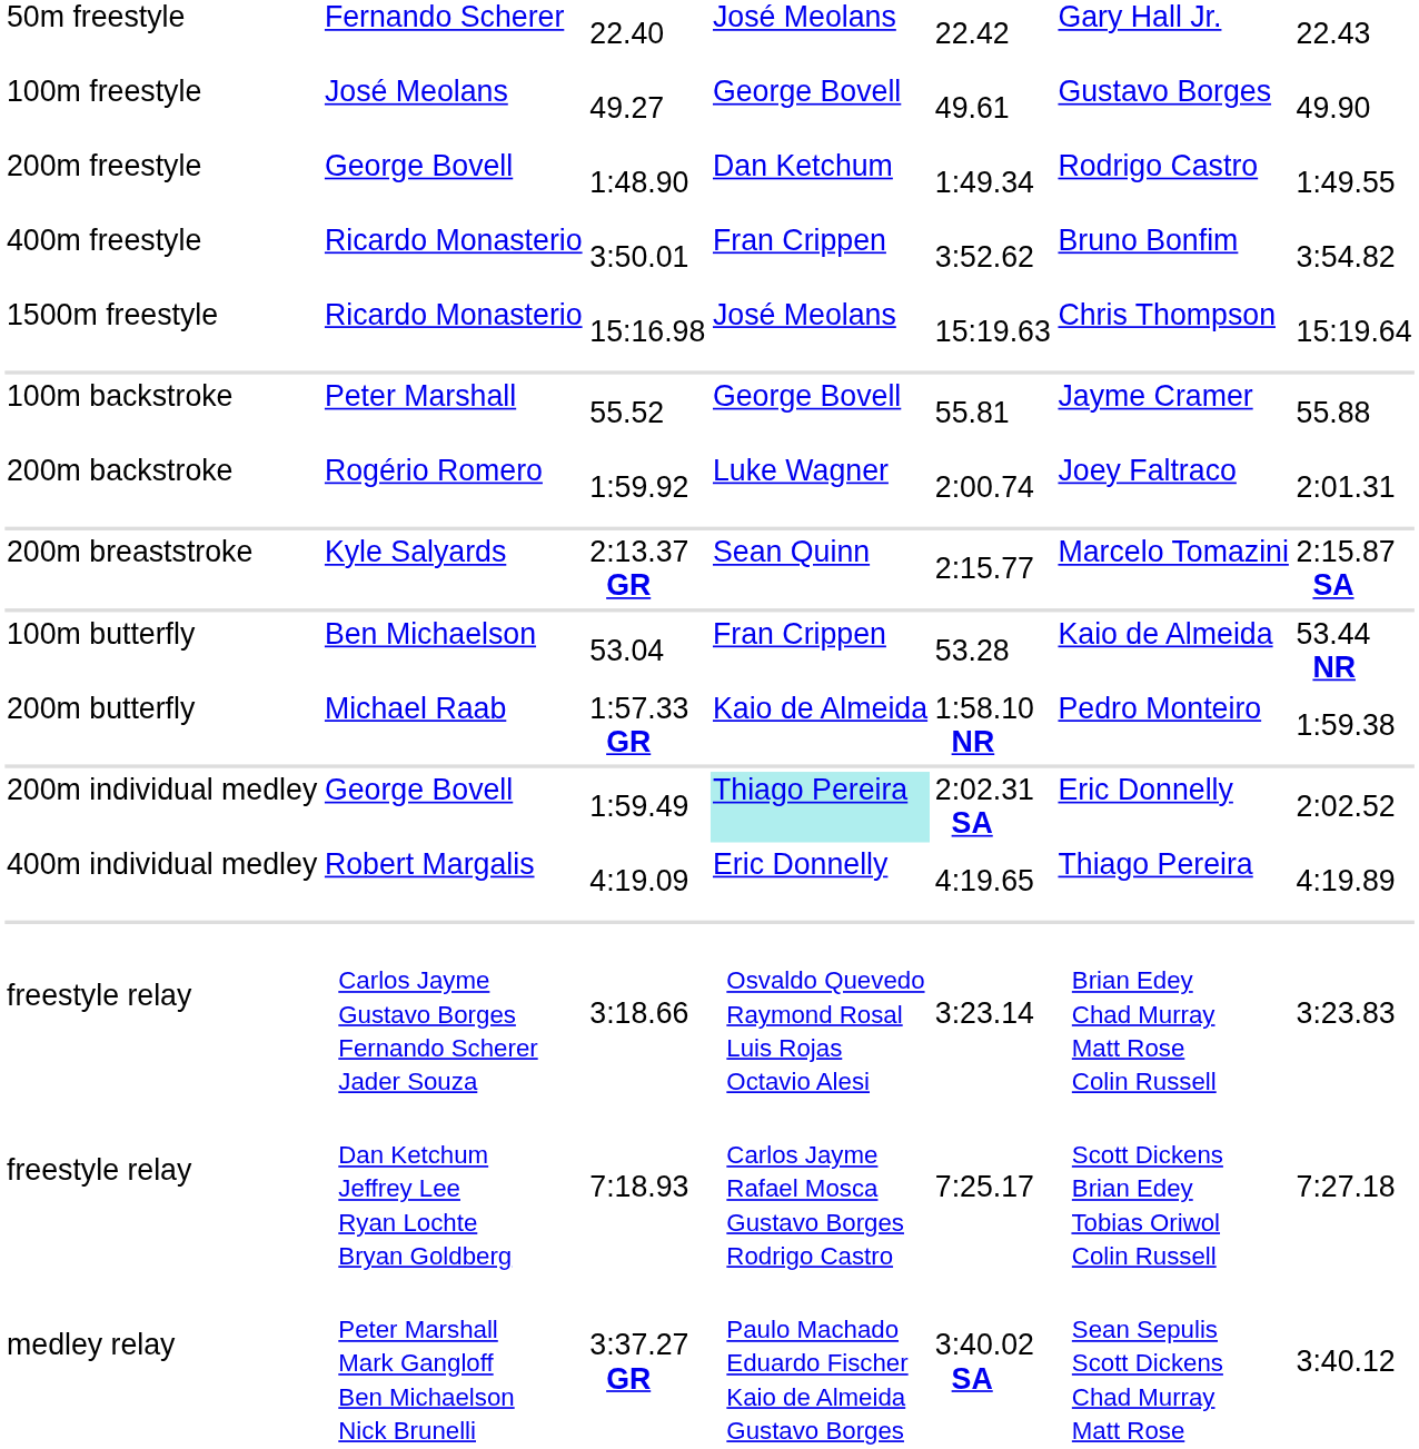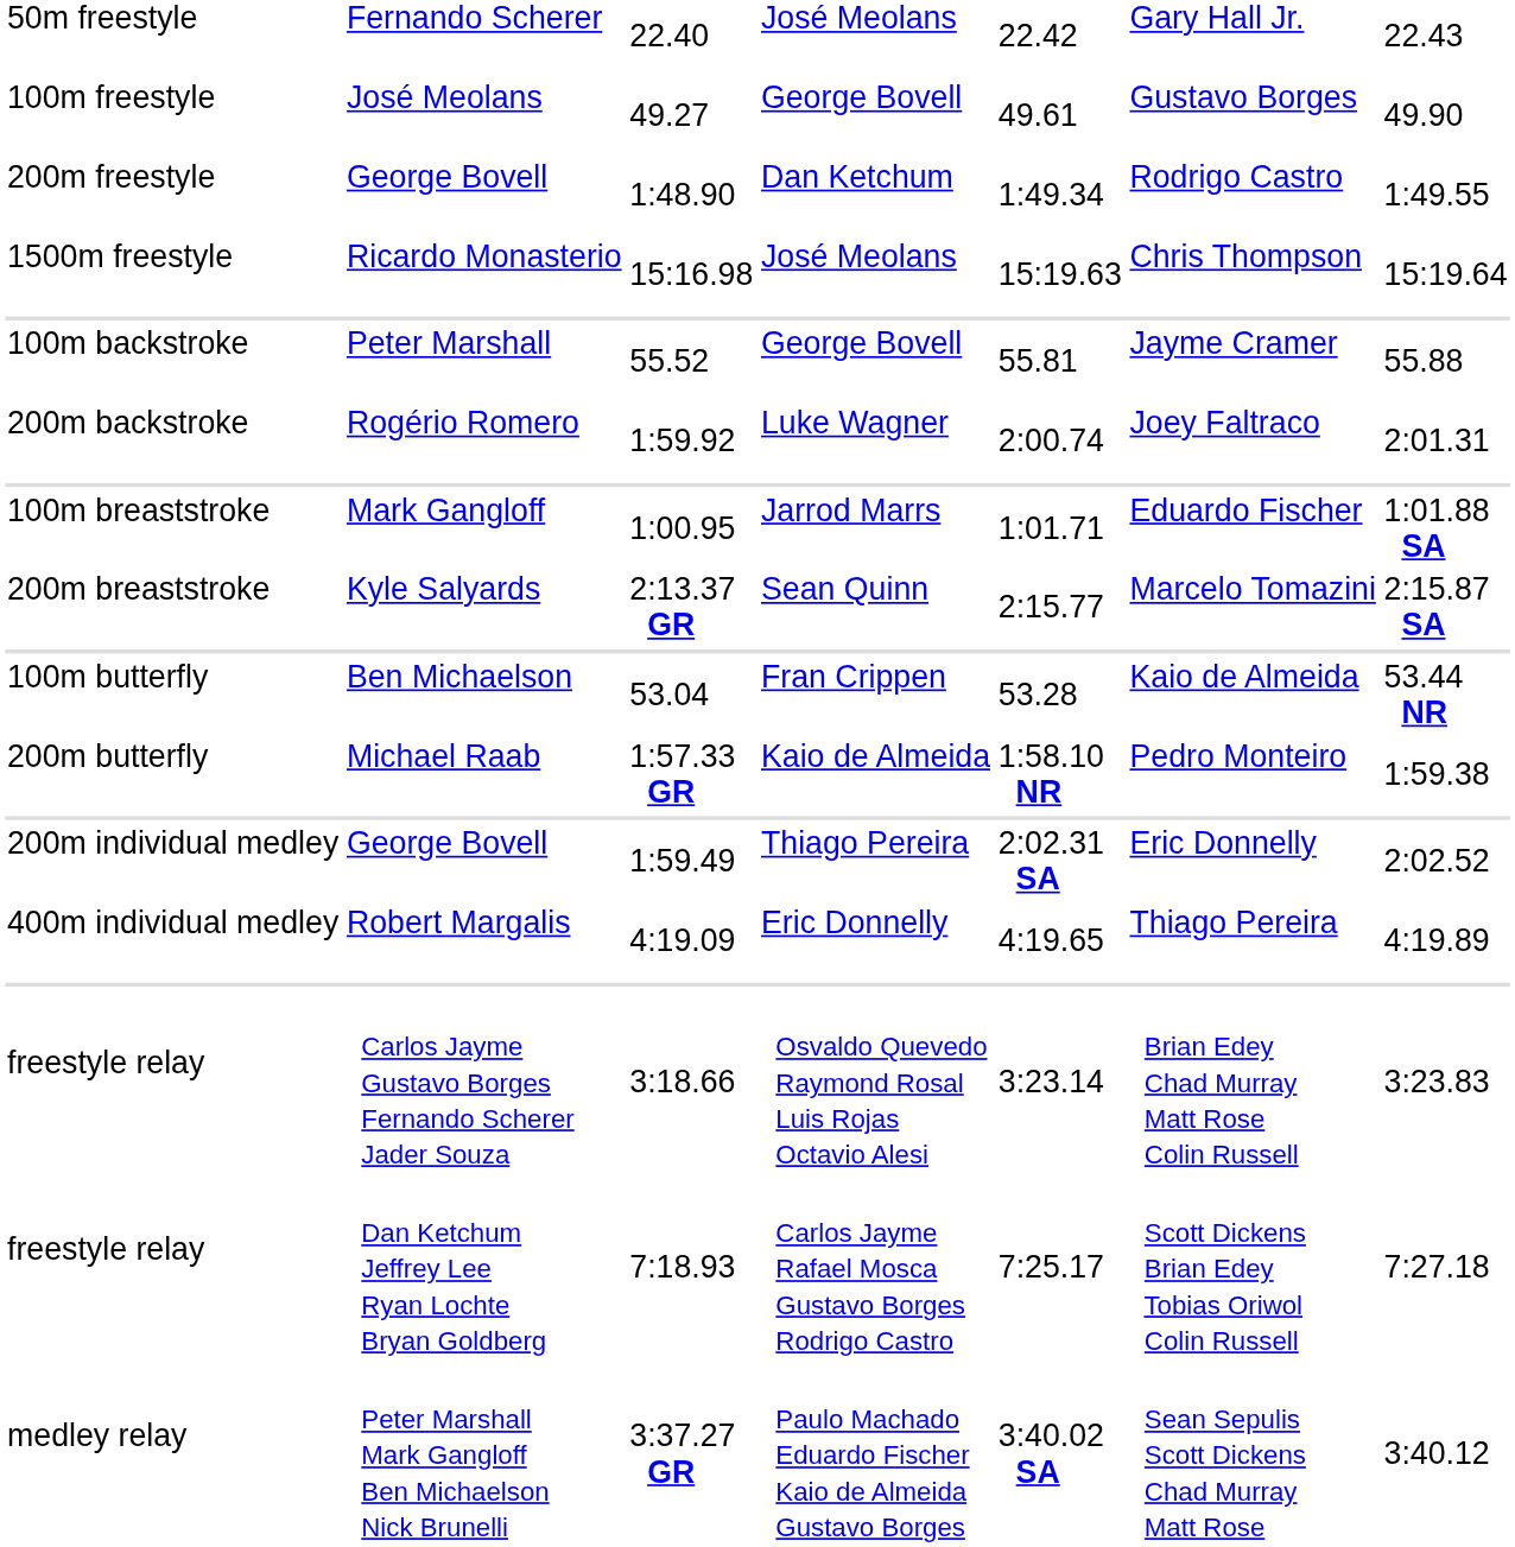- row: 400m freestyle | Ricardo Monasterio | 3:50.01 | Fran Crippen | 3:52.62 | Bruno Bonfim | 3:54.82
+ row: 100m breaststroke | Mark Gangloff | 1:00.95 | Jarrod Marrs | 1:01.71 | Eduardo Fischer | 1:01.88 SA
1:59.49 | column 4: paleturquoise background -> no background
